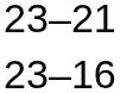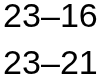rows swapped: 23–16 <-> 23–21
